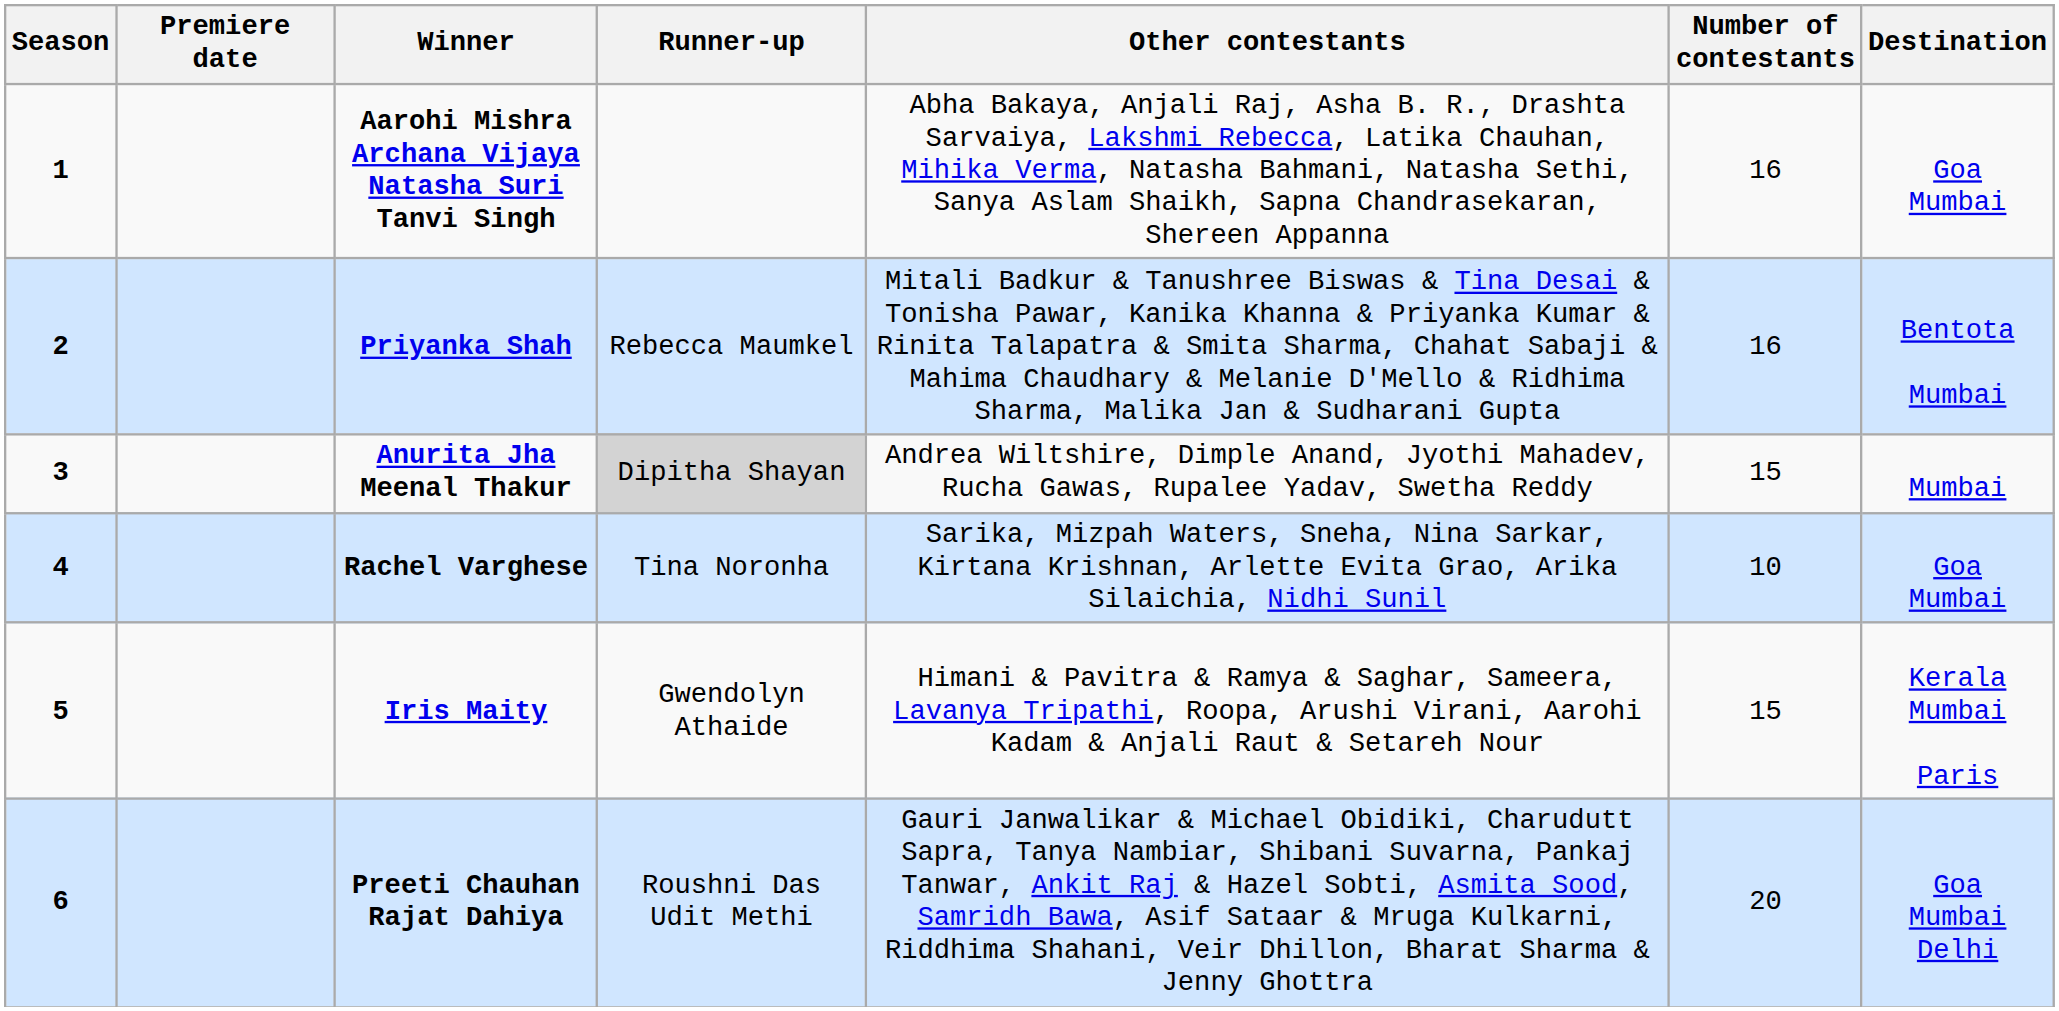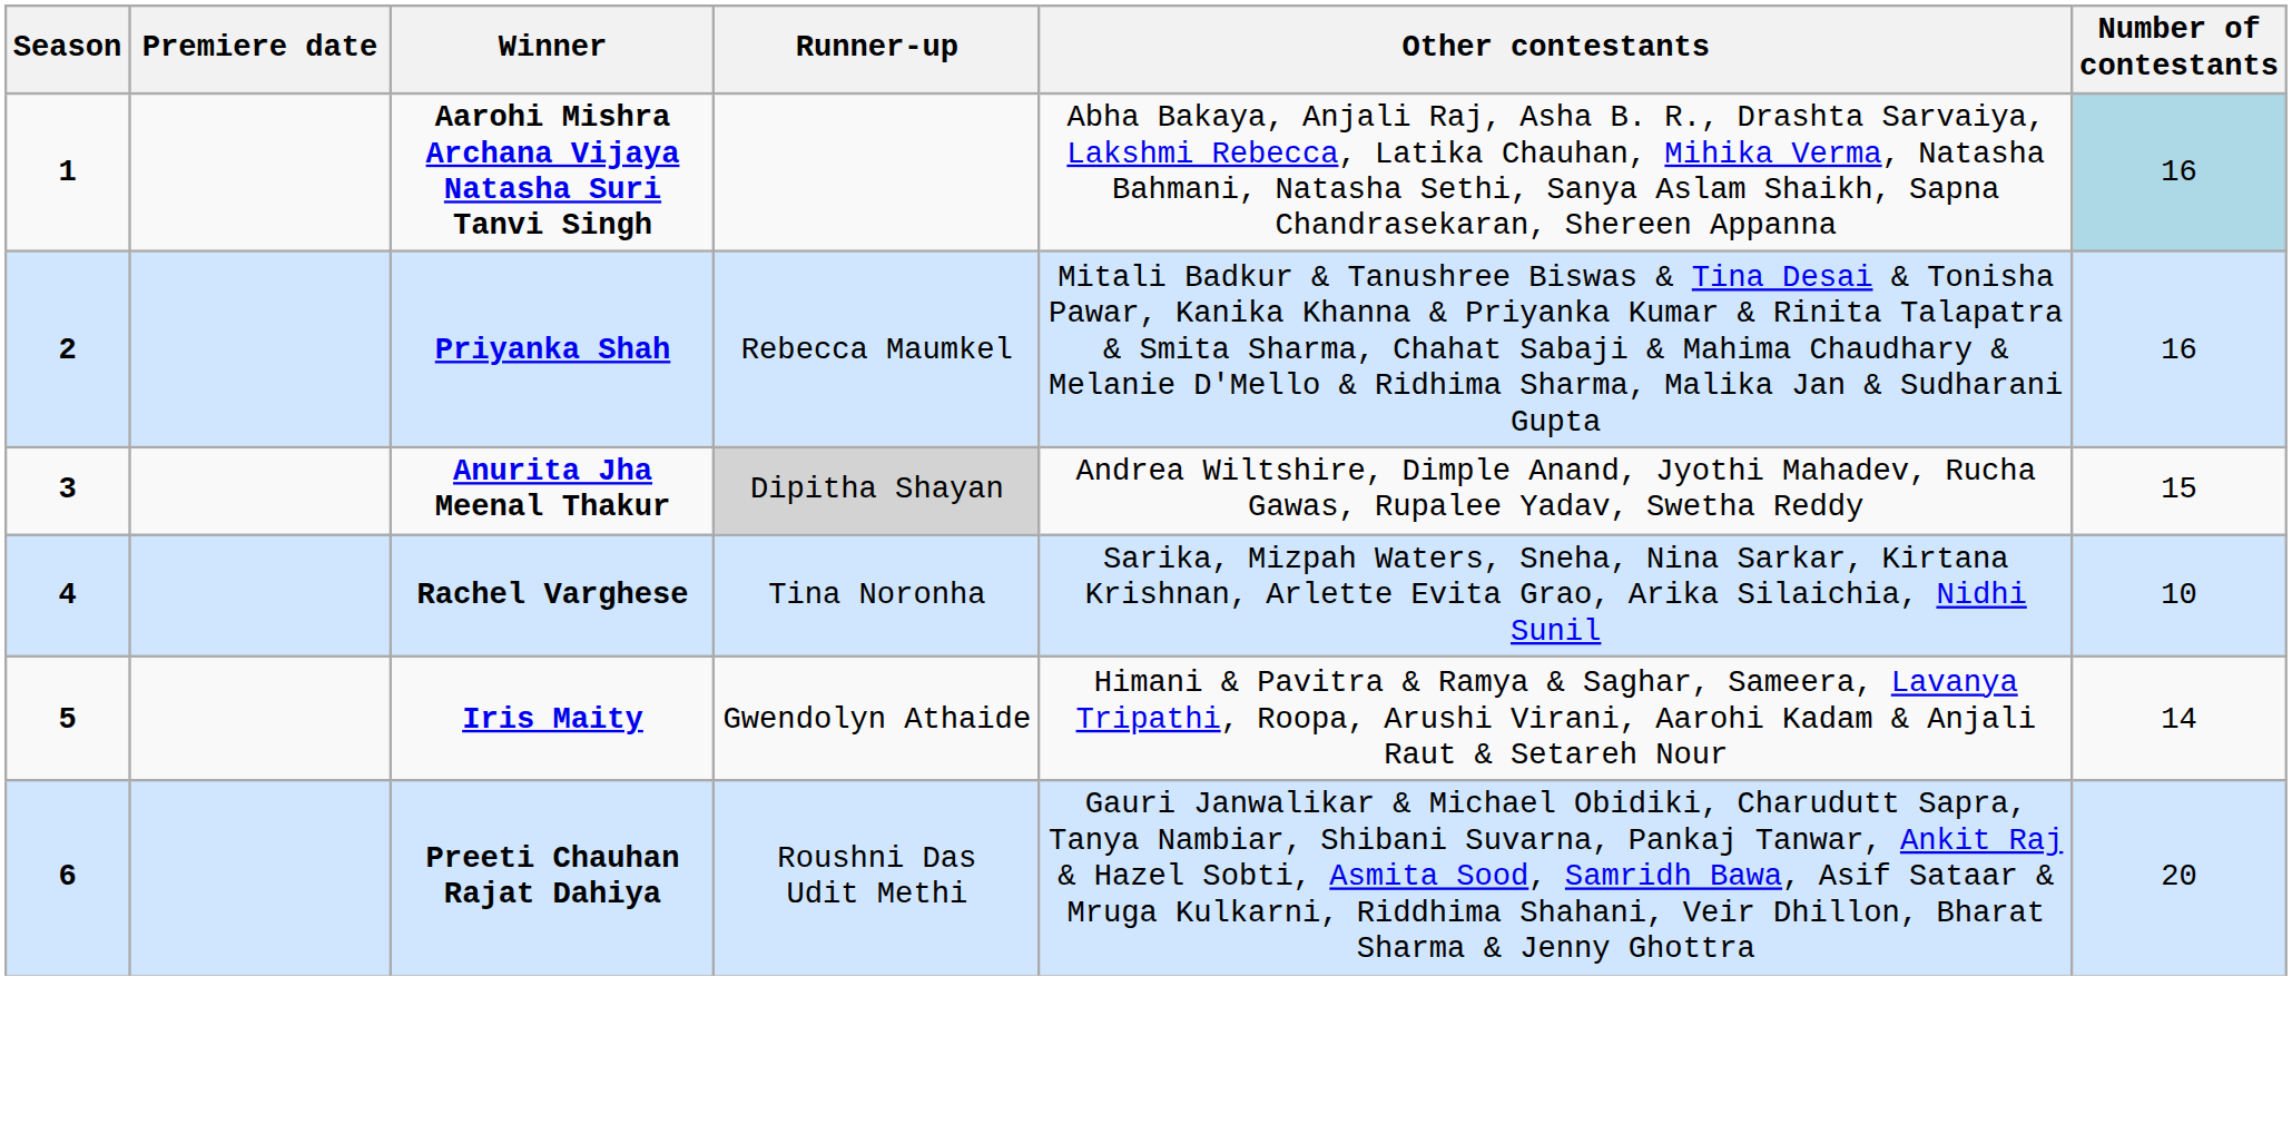- column: Destination | Goa Mumbai | Bentota Mumbai | Mumbai | Goa Mumbai | Kerala Mumbai Paris | Goa Mumbai Delhi
Aarohi Mishra Archana Vijaya Natasha Suri Tanvi Singh | Number of contestants: no background -> lightblue background
Iris Maity | Number of contestants: 15 -> 14
